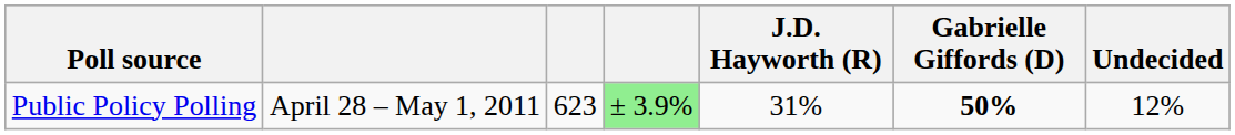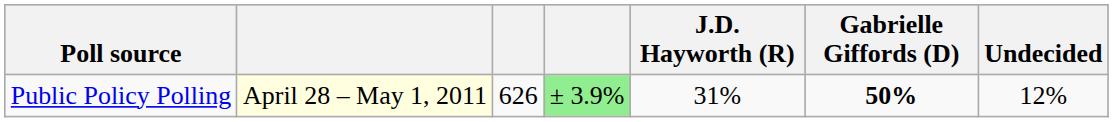Public Policy Polling | column 2: no background -> lightyellow background
Public Policy Polling | column 3: 623 -> 626
